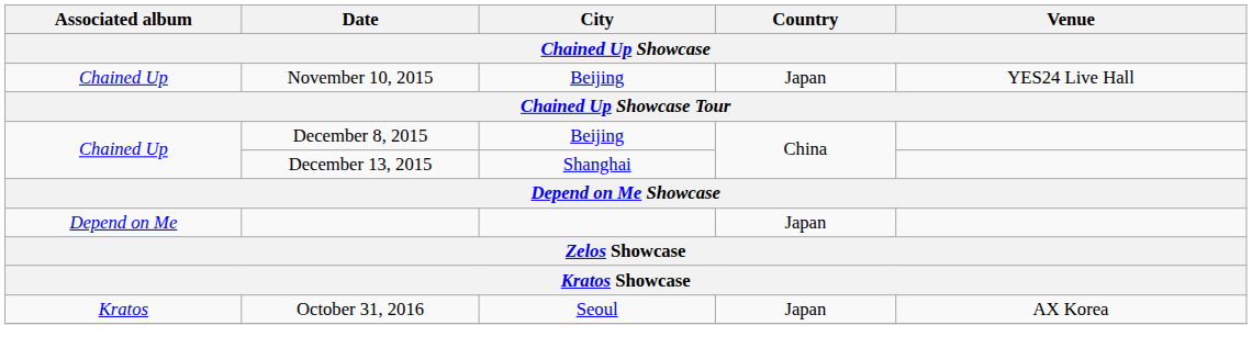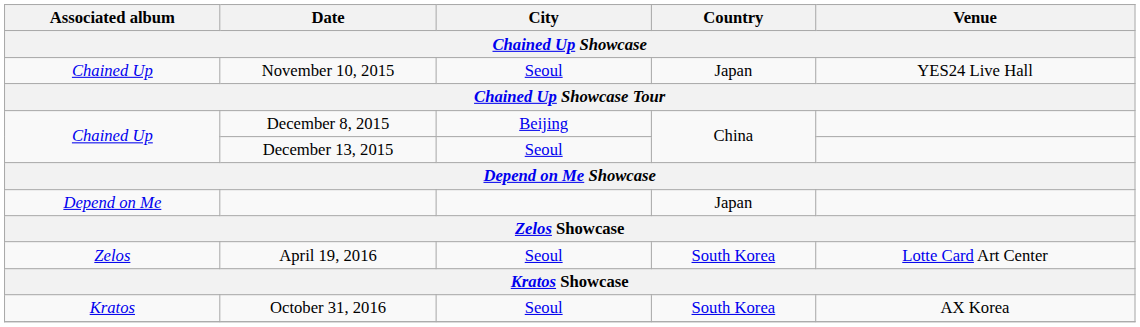November 10, 2015 | City: Beijing -> Seoul
December 13, 2015 | City: Shanghai -> Seoul
+ row: Zelos | April 19, 2016 | Seoul | South Korea | Lotte Card Art Center
October 31, 2016 | Country: Japan -> South Korea
